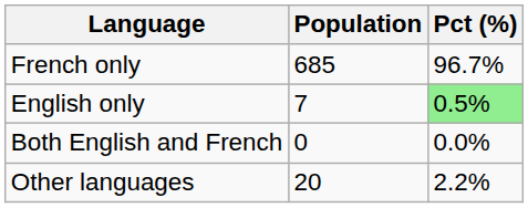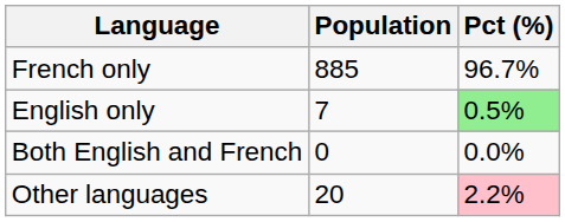French only | Population: 685 -> 885
Other languages | Pct (%): no background -> pink background
